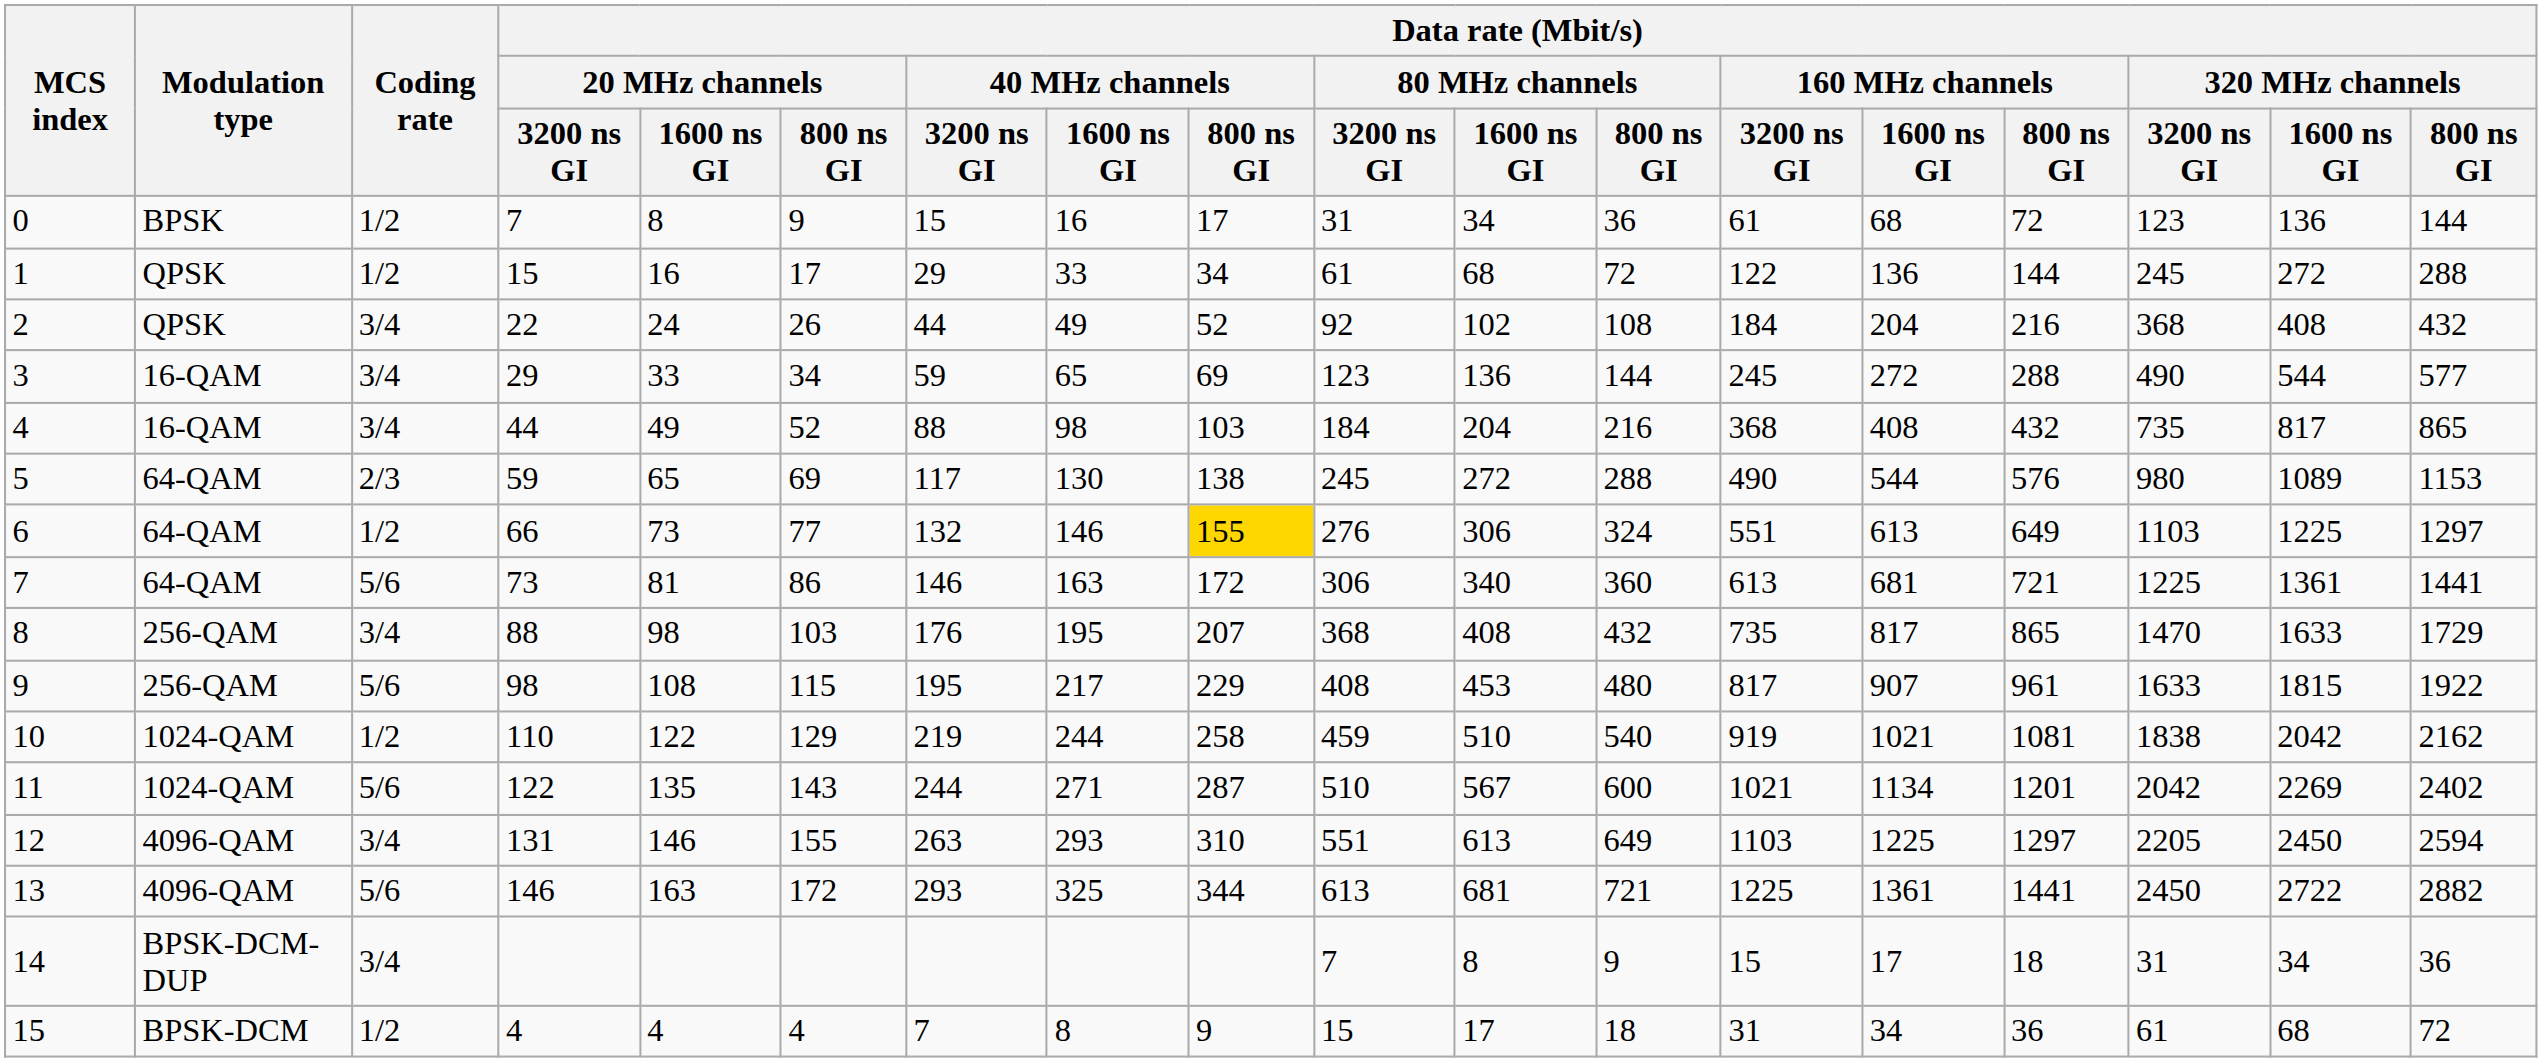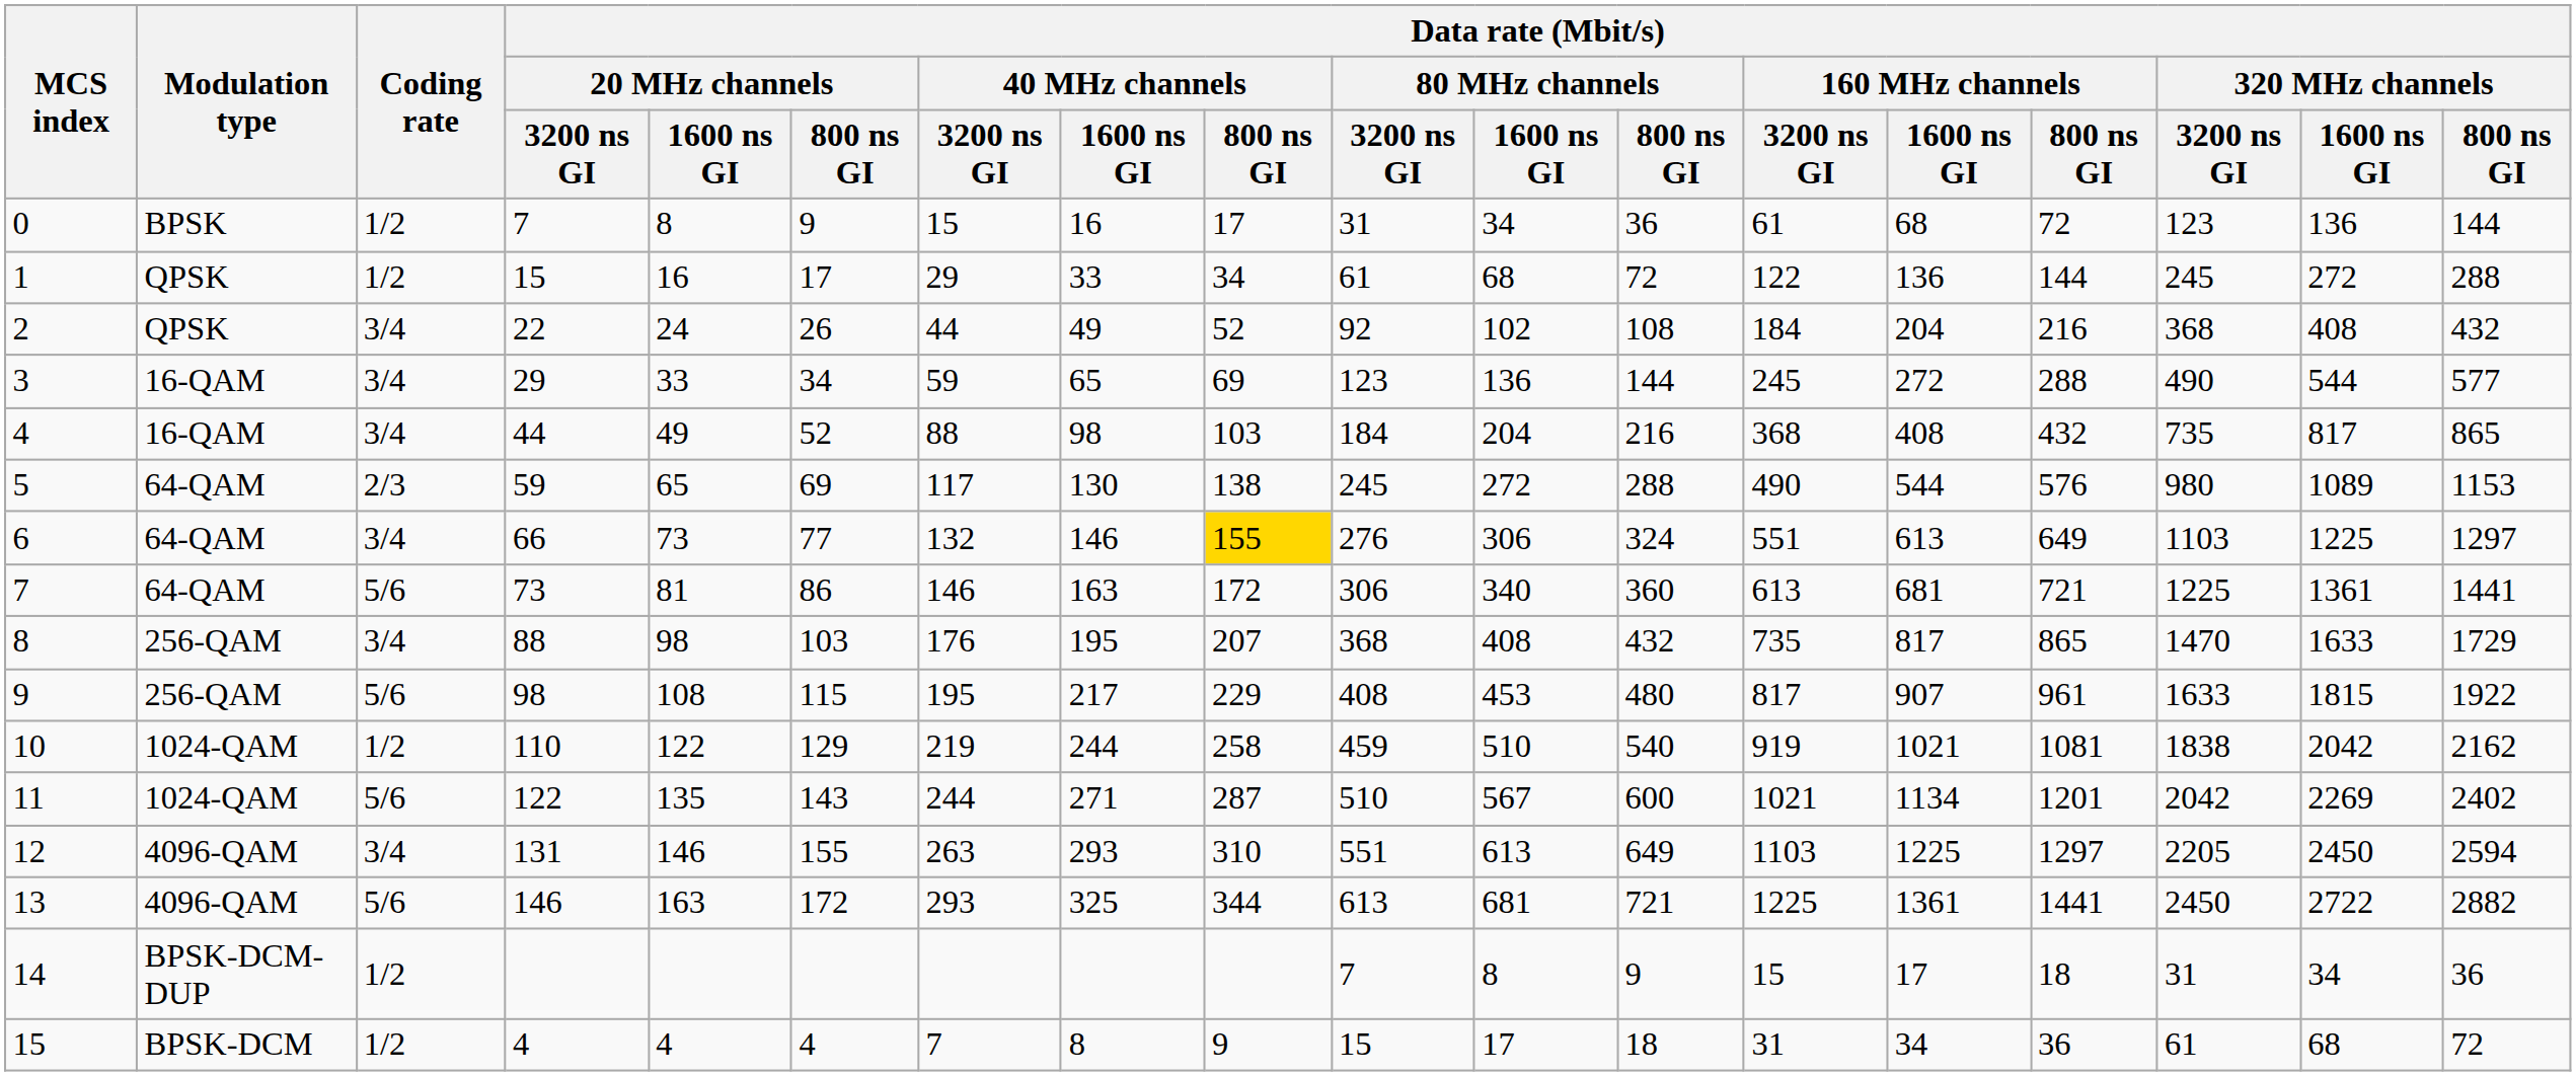6 | Coding rate: 1/2 -> 3/4
14 | Coding rate: 3/4 -> 1/2
